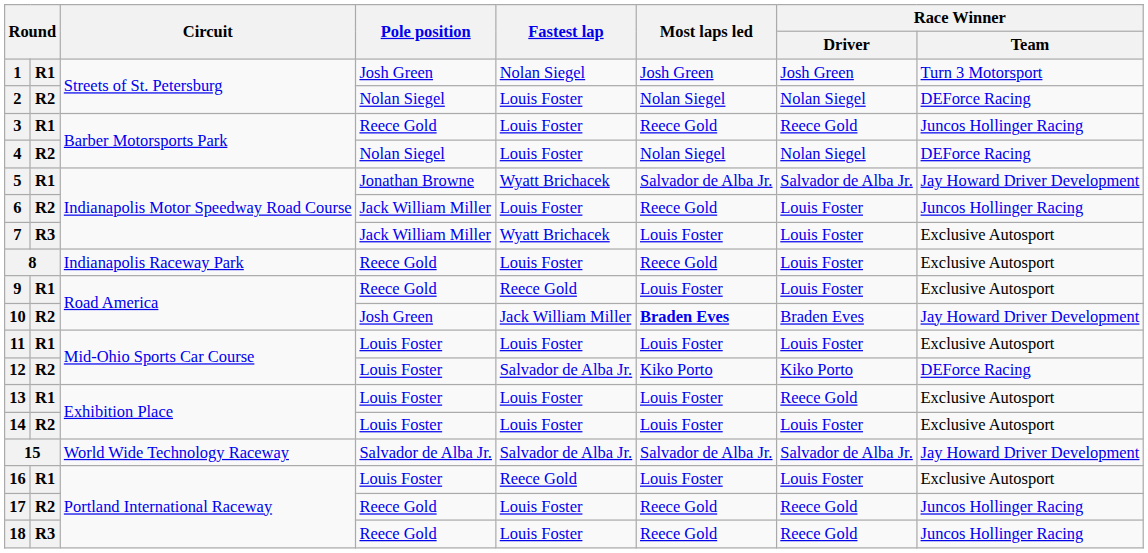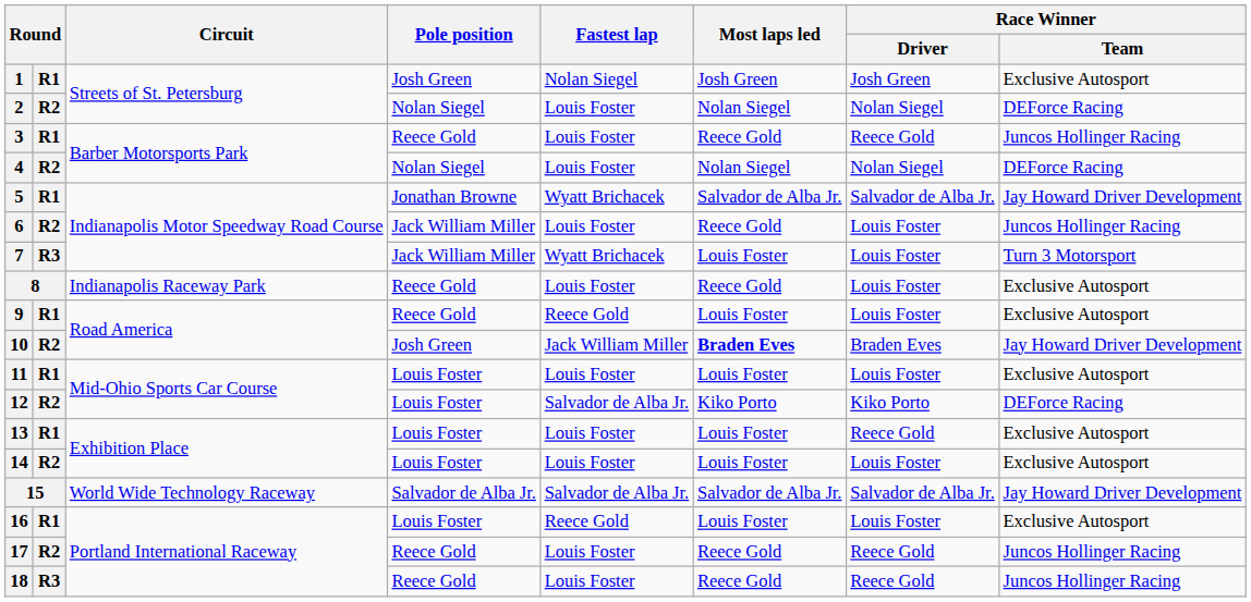1 | Race Winner / Team: Turn 3 Motorsport -> Exclusive Autosport
7 | Race Winner / Team: Exclusive Autosport -> Turn 3 Motorsport
